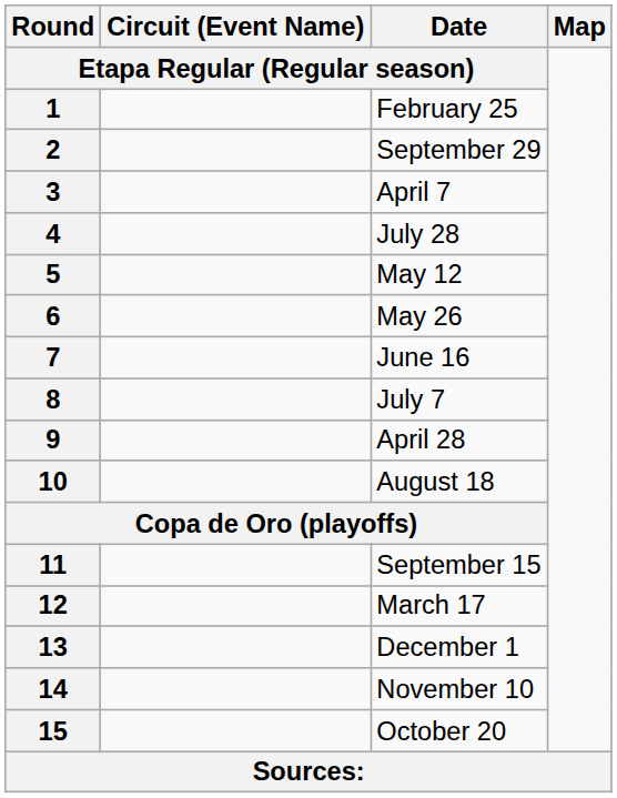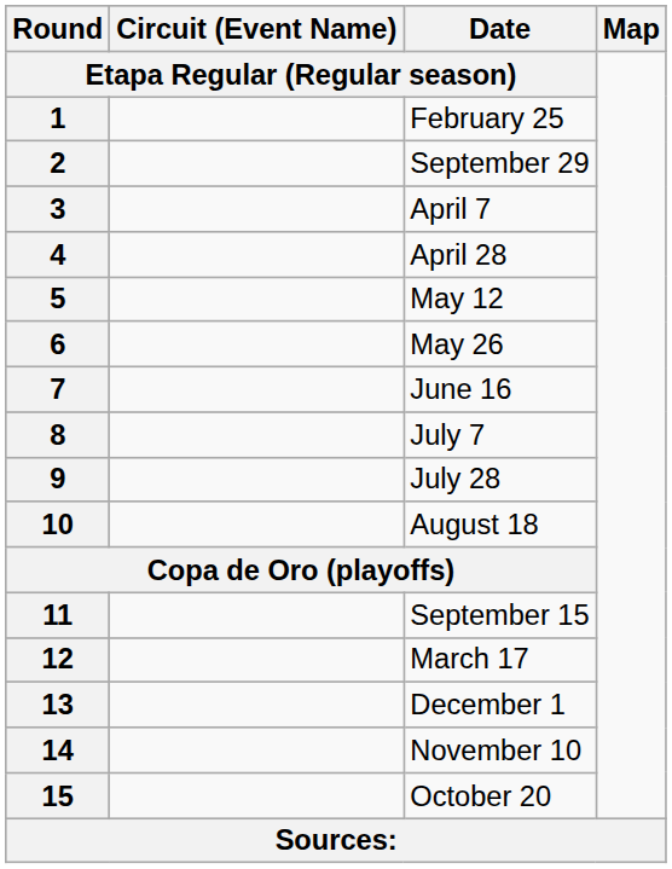4 | Date: July 28 -> April 28
9 | Date: April 28 -> July 28
